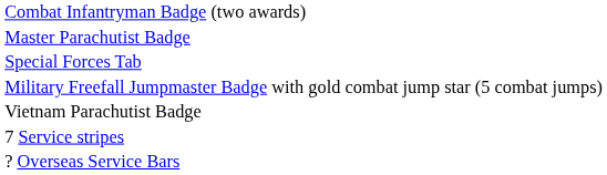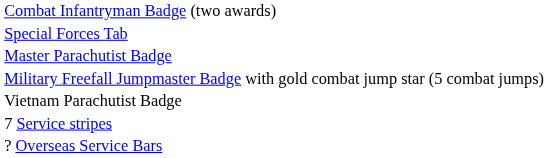rows swapped: Special Forces Tab <-> Master Parachutist Badge
